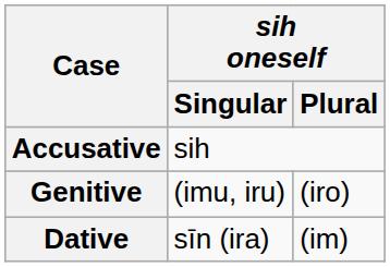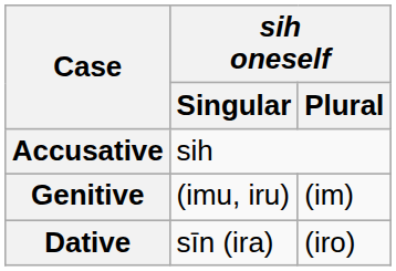Genitive | sih oneself / Plural: (iro) -> (im)
Dative | sih oneself / Plural: (im) -> (iro)
